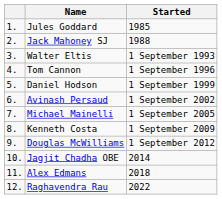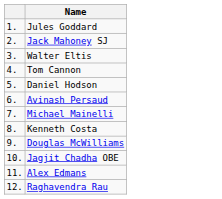- column: Started | 1985 | 1988 | 1 September 1993 | 1 September 1996 | 1 September 1999 | 1 September 2002 | 1 September 2005 | 1 September 2009 | 1 September 2012 | 2014 | 2018 | 2022
